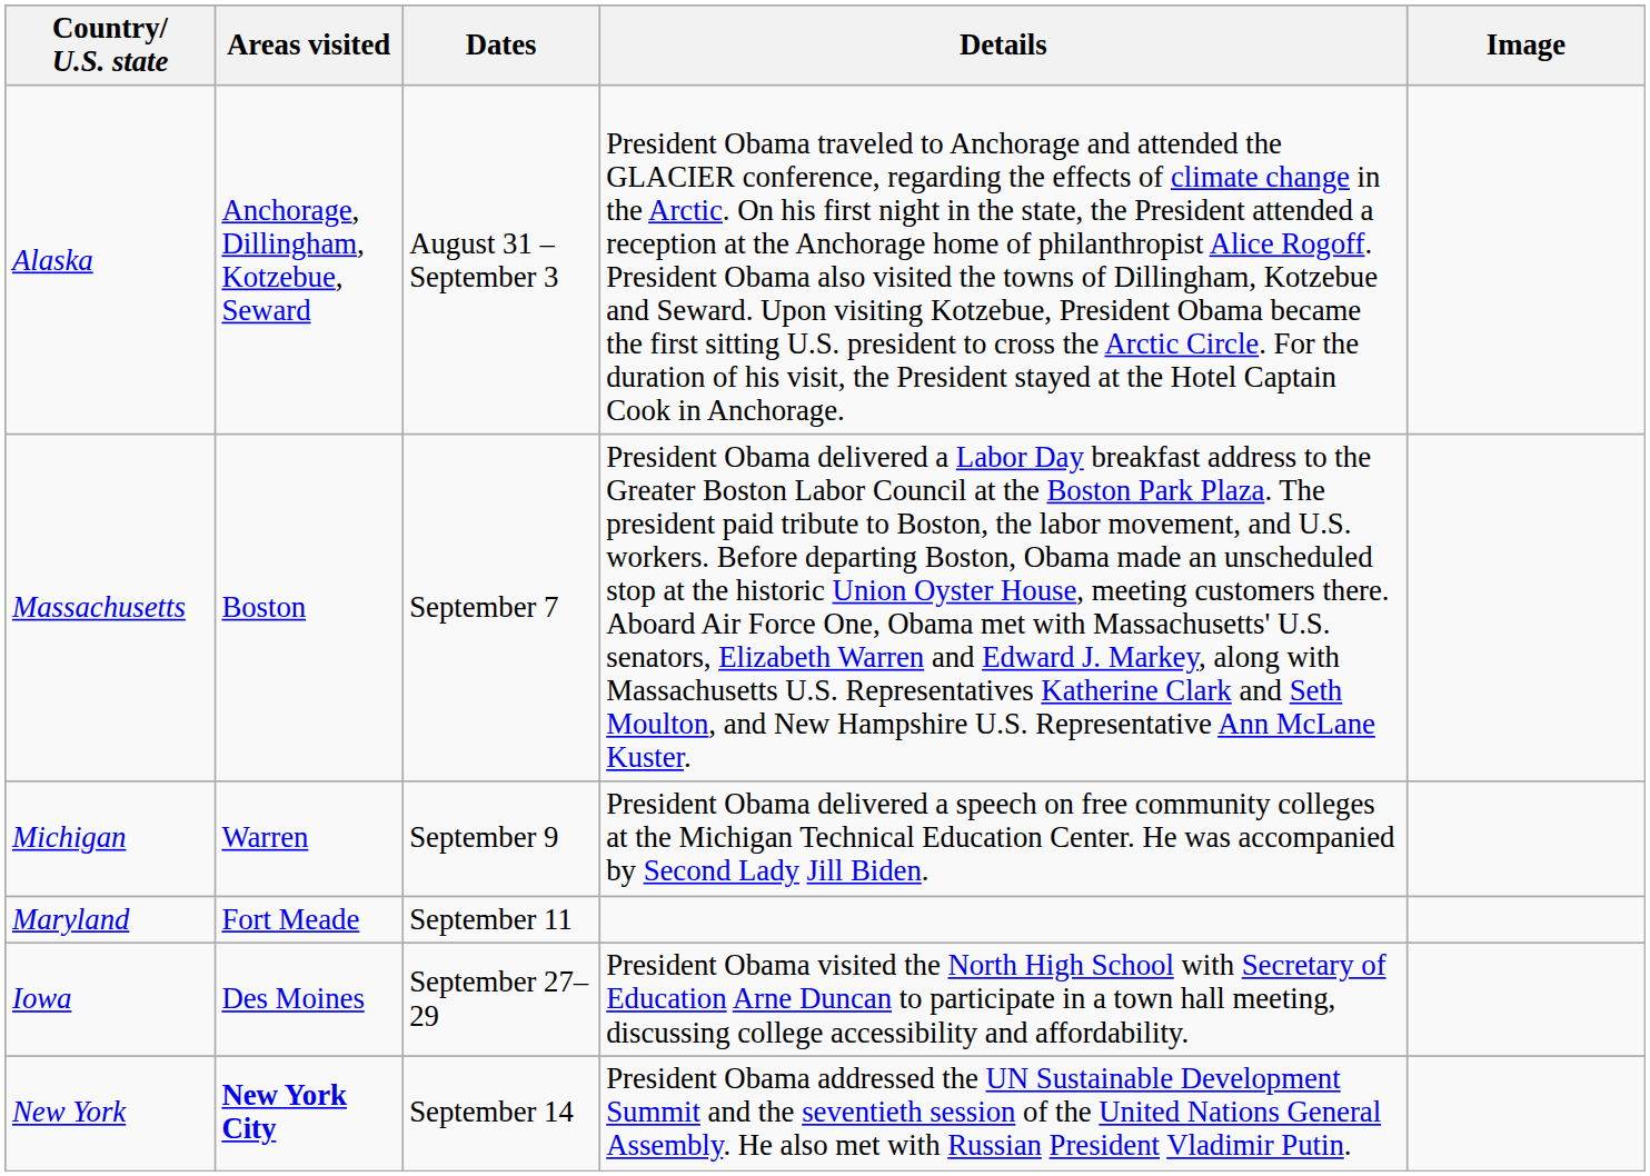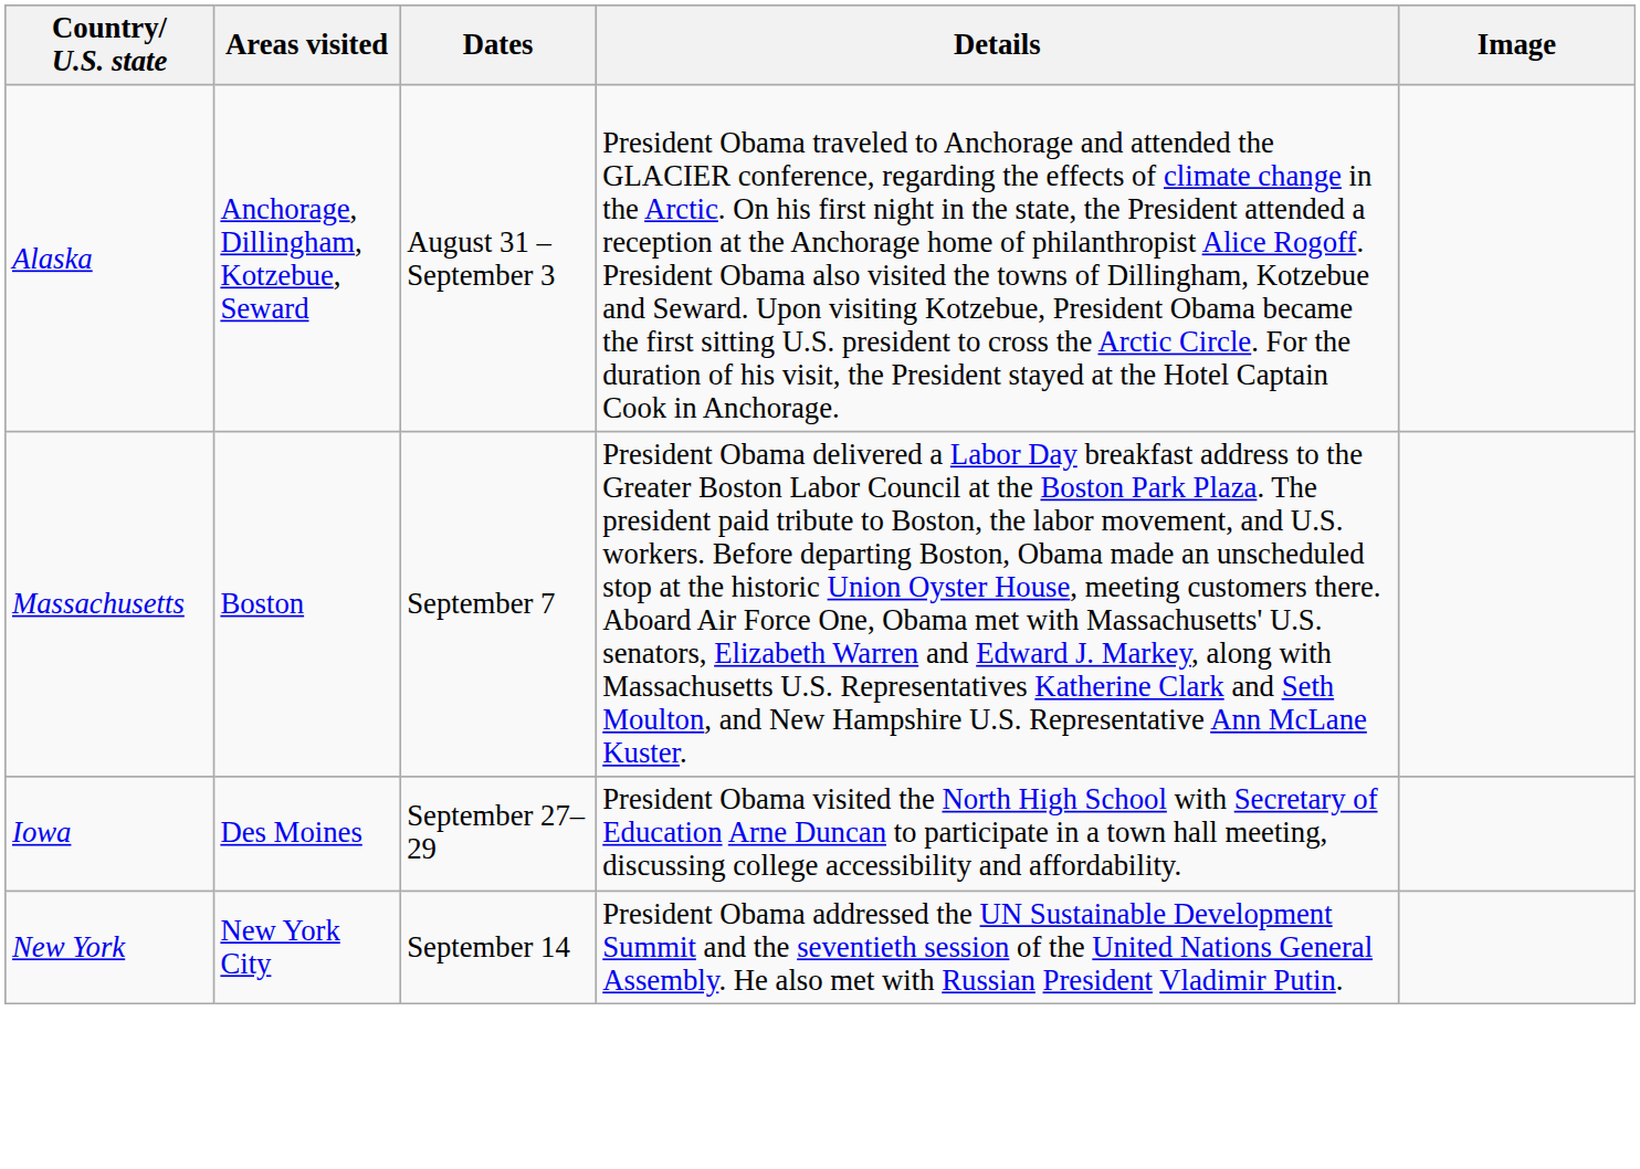- row: Michigan | Warren | September 9 | President Obama delivered a speech on free community colleges at the Michigan Technical Education Center. He was accompanied by Second Lady Jill Biden.
- row: Maryland | Fort Meade | September 11
New York | Areas visited: bold -> normal
